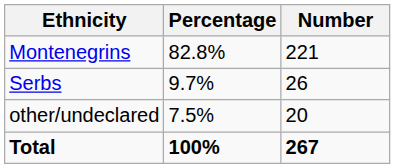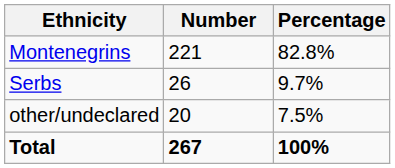columns swapped: Number <-> Percentage
